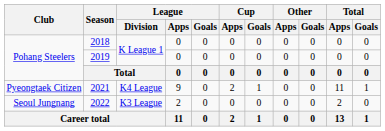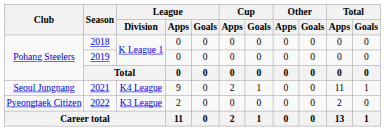2021 | Club: Pyeongtaek Citizen -> Seoul Jungnang
2022 | Club: Seoul Jungnang -> Pyeongtaek Citizen
